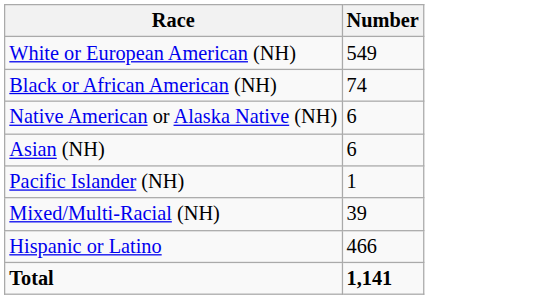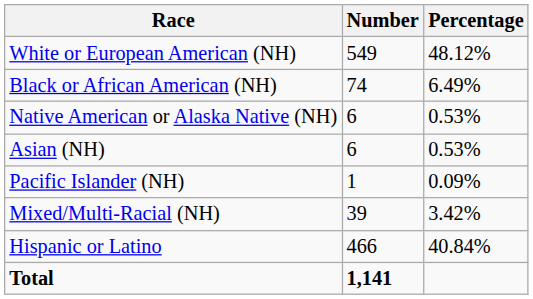+ column: Percentage | 48.12% | 6.49% | 0.53% | 0.53% | 0.09% | 3.42% | 40.84%
